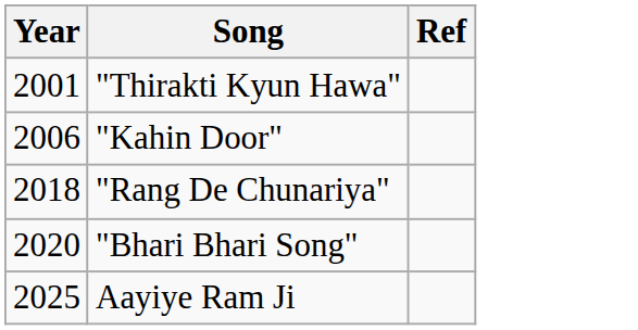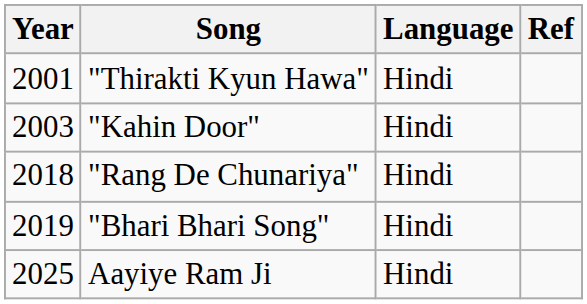+ column: Language | Hindi | Hindi | Hindi | Hindi | Hindi
"Kahin Door" | Year: 2006 -> 2003
"Bhari Bhari Song" | Year: 2020 -> 2019
